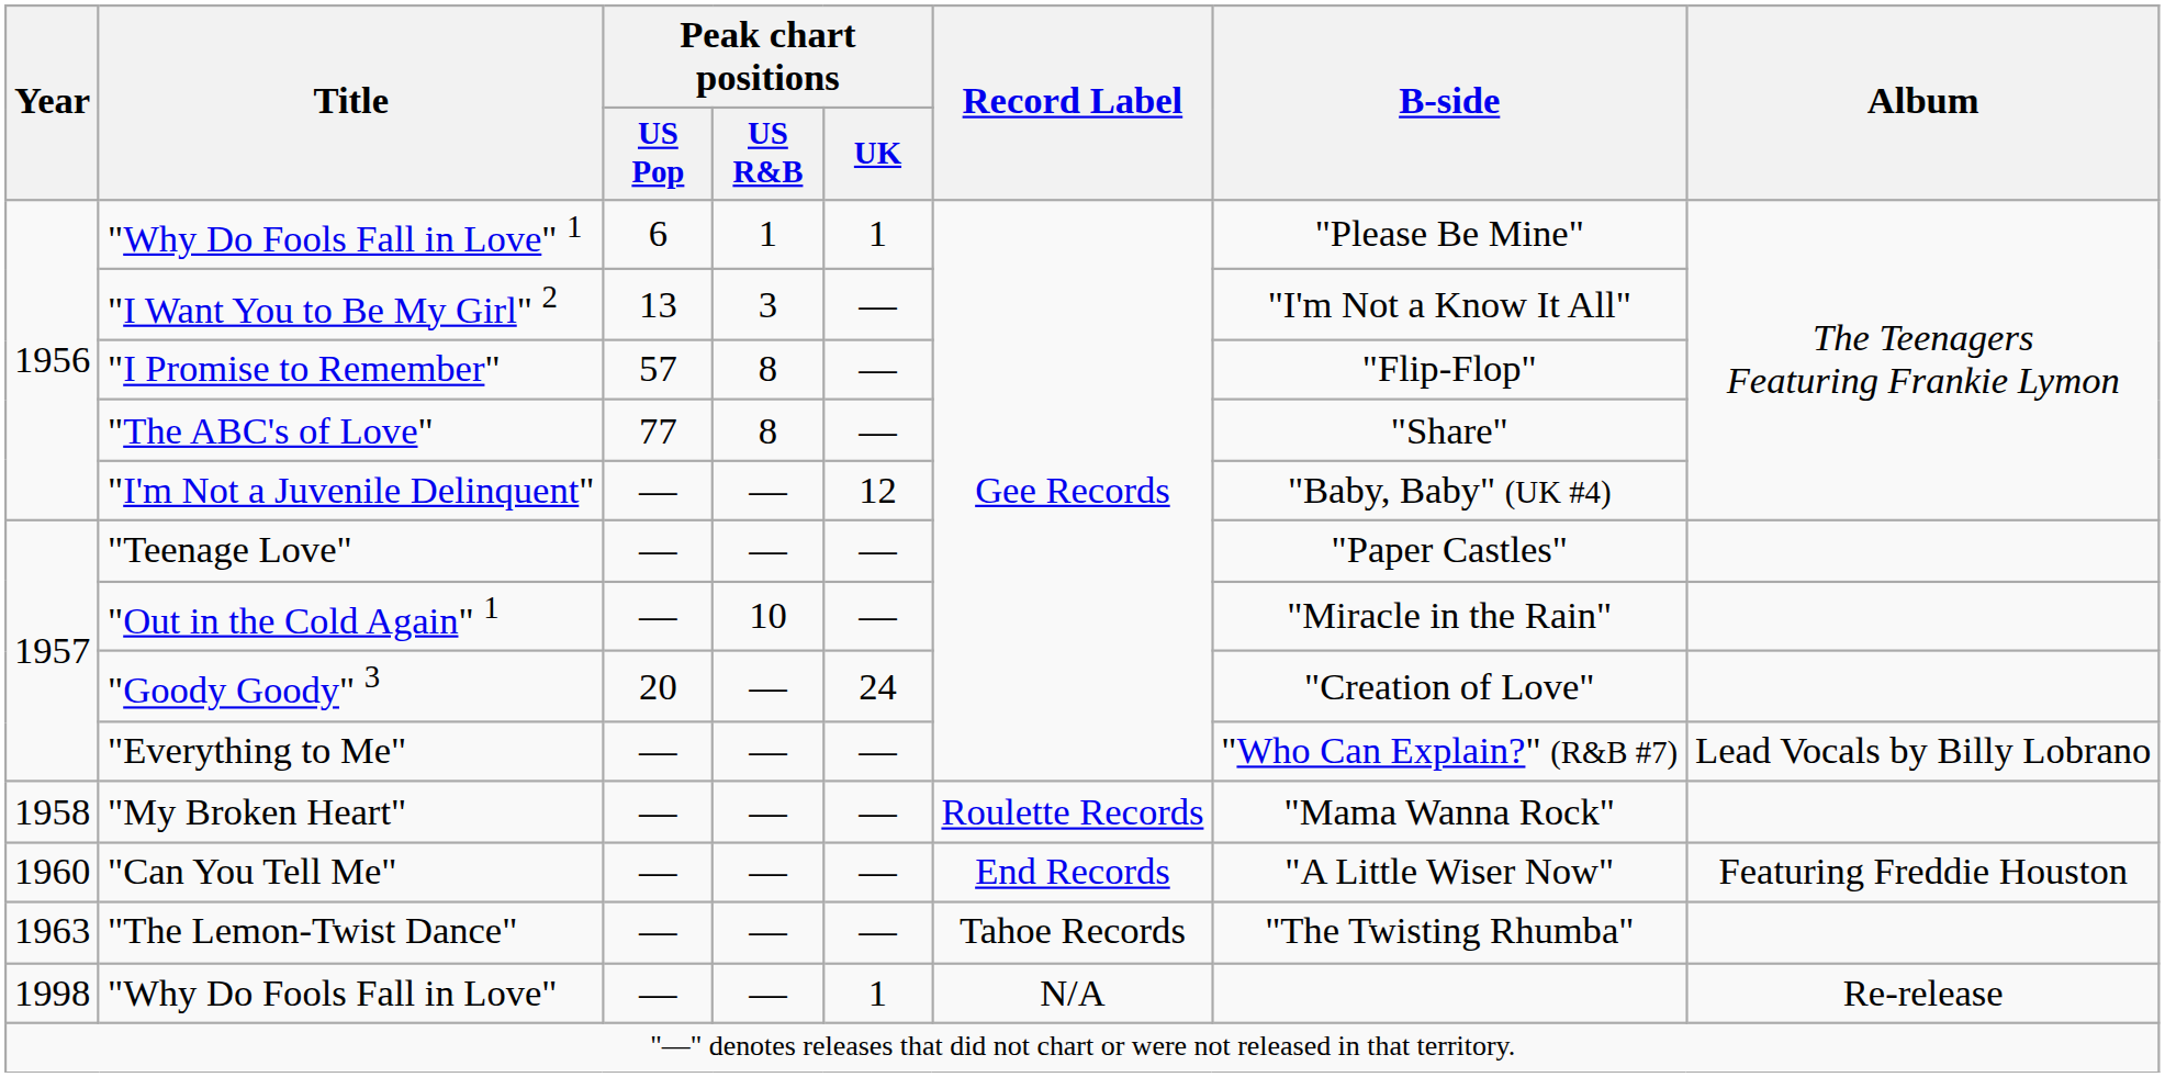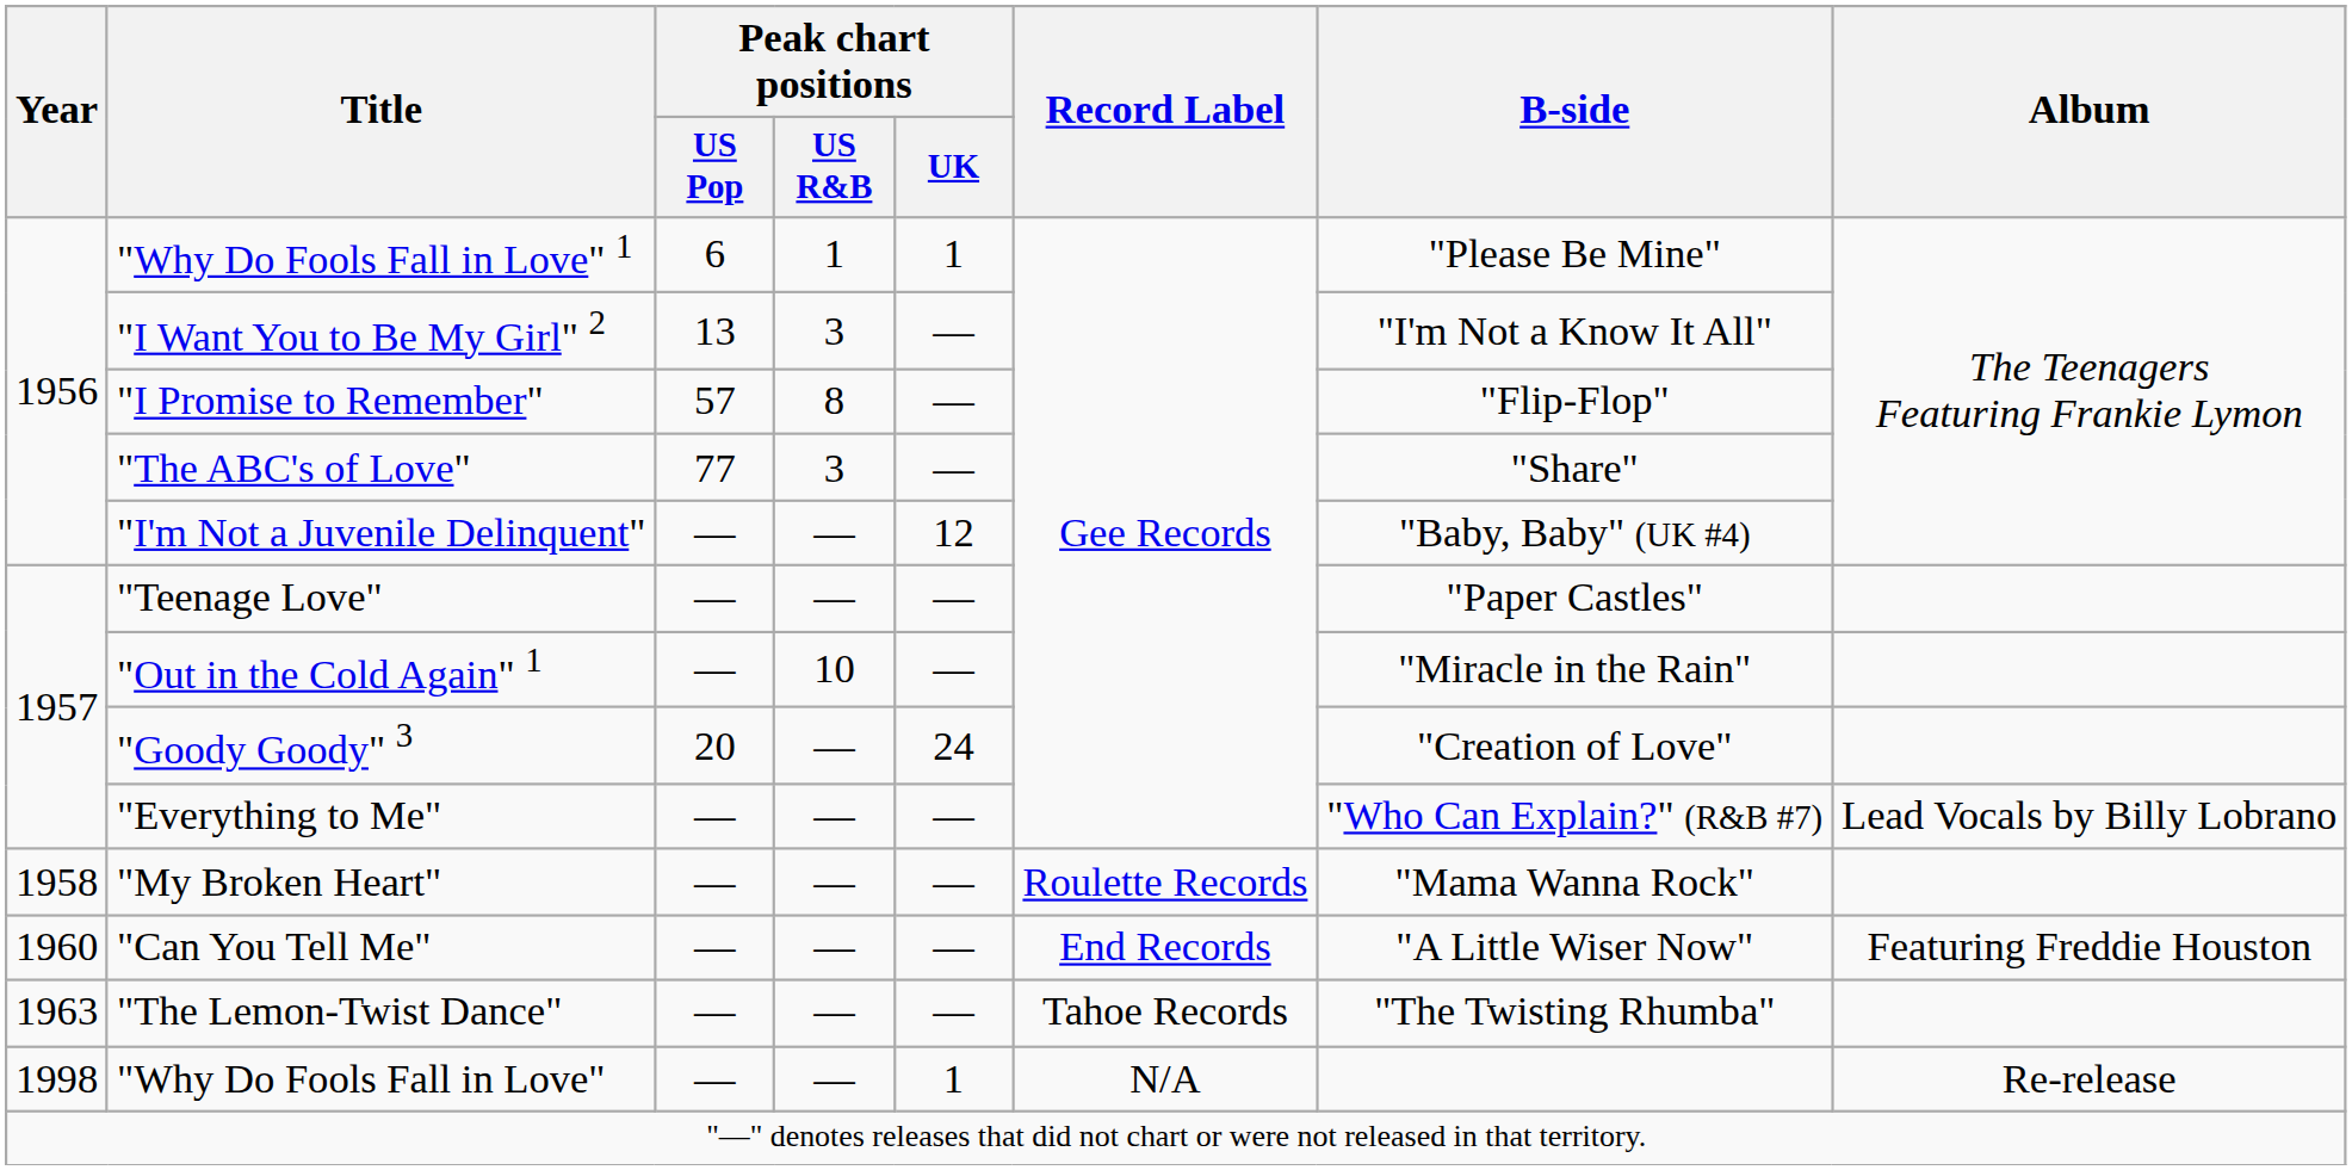"The ABC's of Love" | Peak chart positions / US R&B: 8 -> 3
